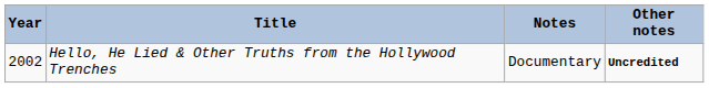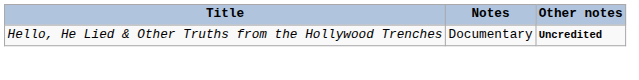- column: Year | 2002
